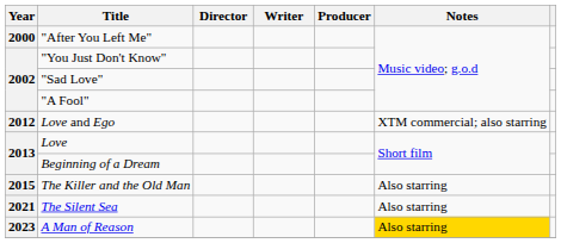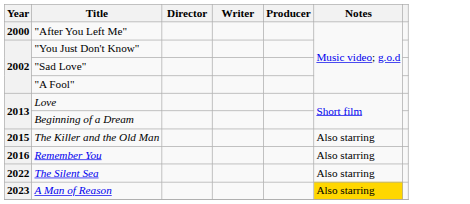- row: 2012 | Love and Ego | XTM commercial; also starring
+ row: 2016 | Remember You | Also starring
The Silent Sea | Year: 2021 -> 2022
